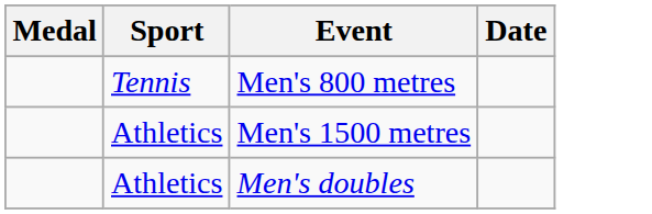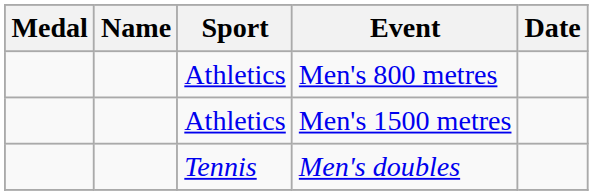+ column: Name
Men's 800 metres | Sport: Tennis -> Athletics
Men's doubles | Sport: Athletics -> Tennis
